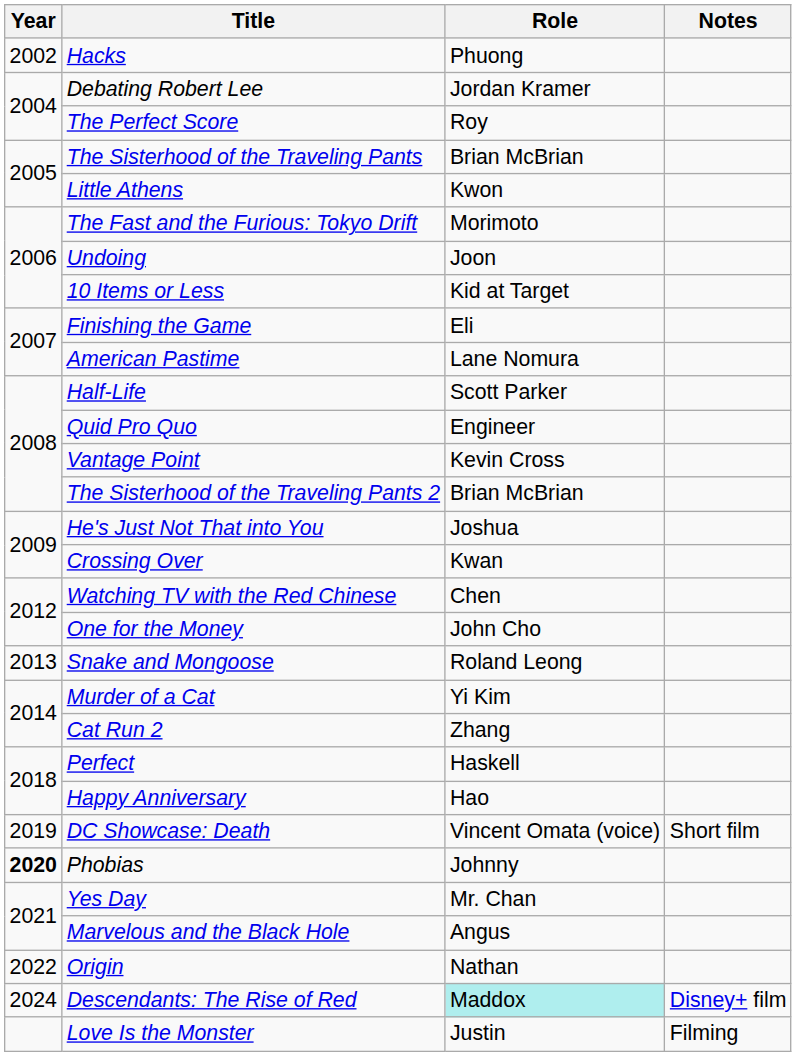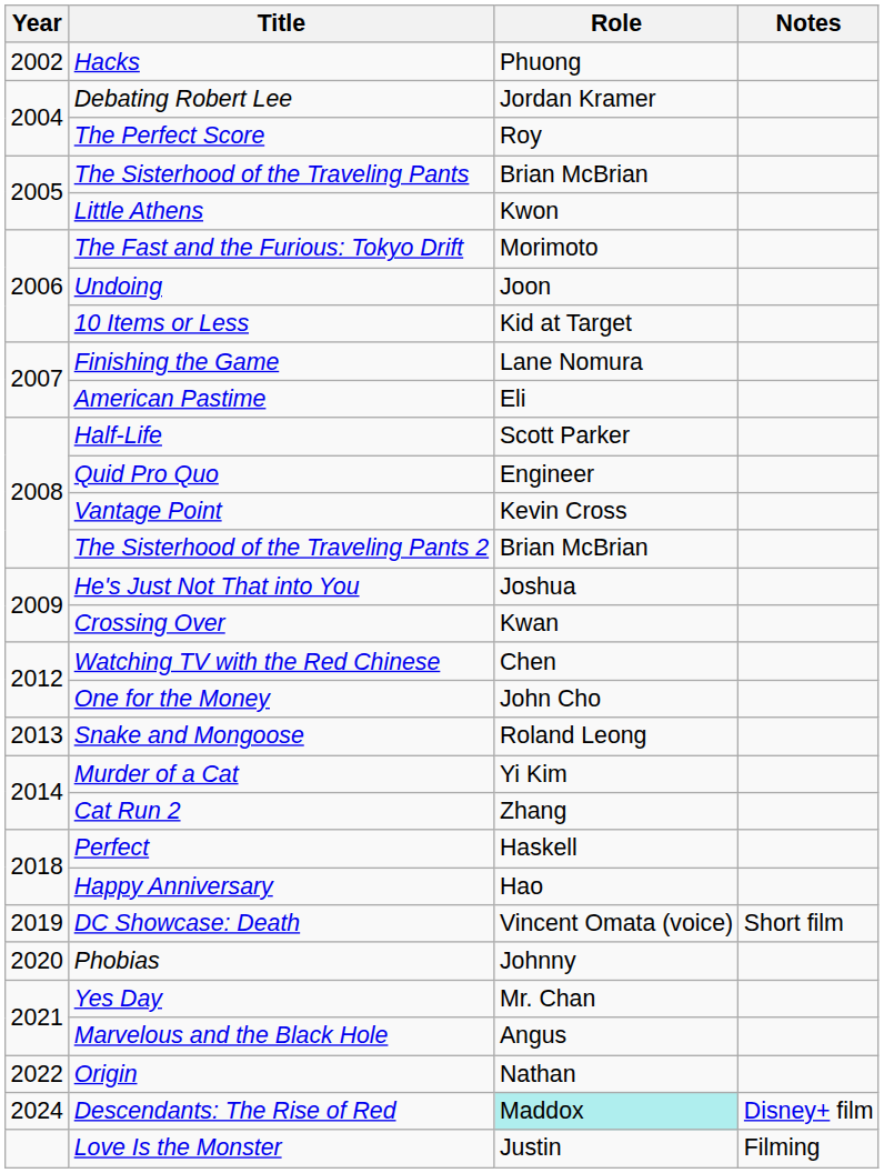Finishing the Game | Role: Eli -> Lane Nomura
American Pastime | Role: Lane Nomura -> Eli
Phobias | Year: bold -> normal
